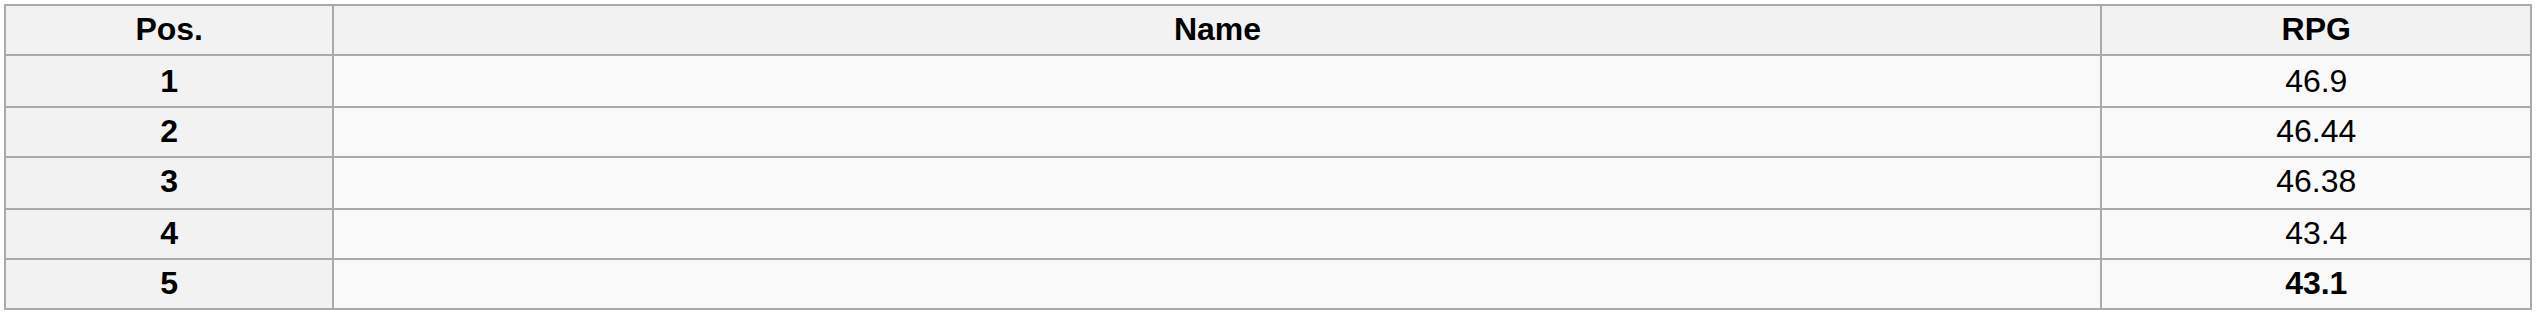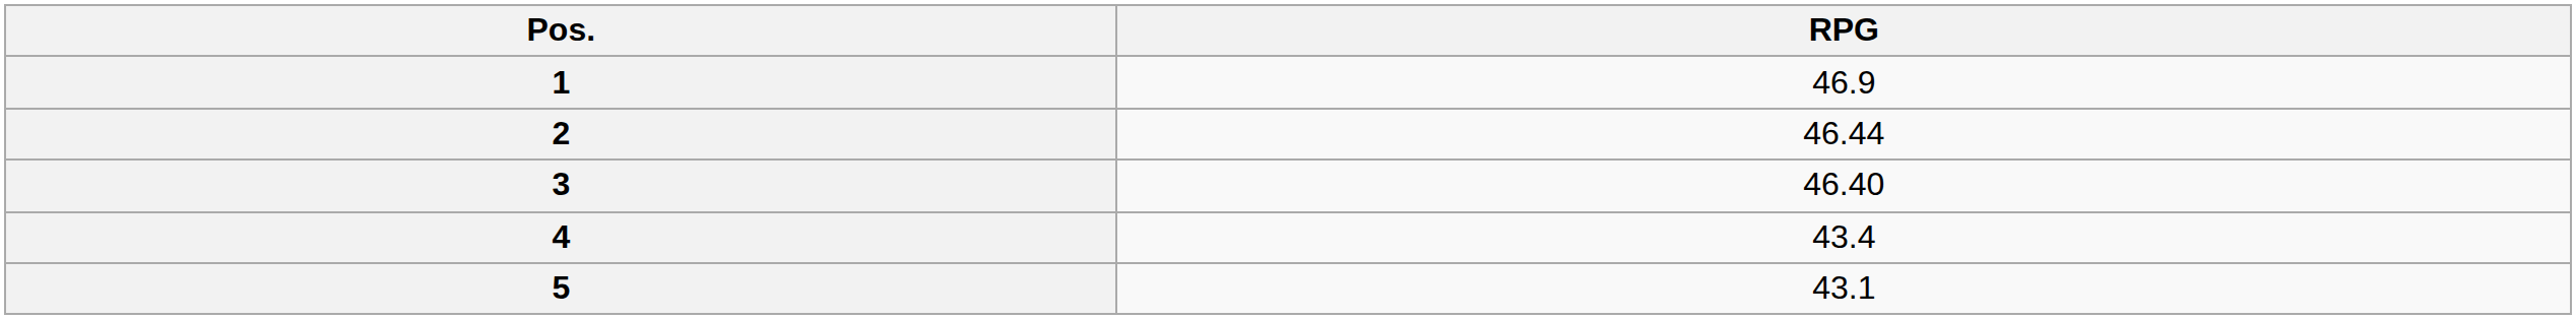- column: Name
3 | RPG: 46.38 -> 46.40
5 | RPG: bold -> normal
